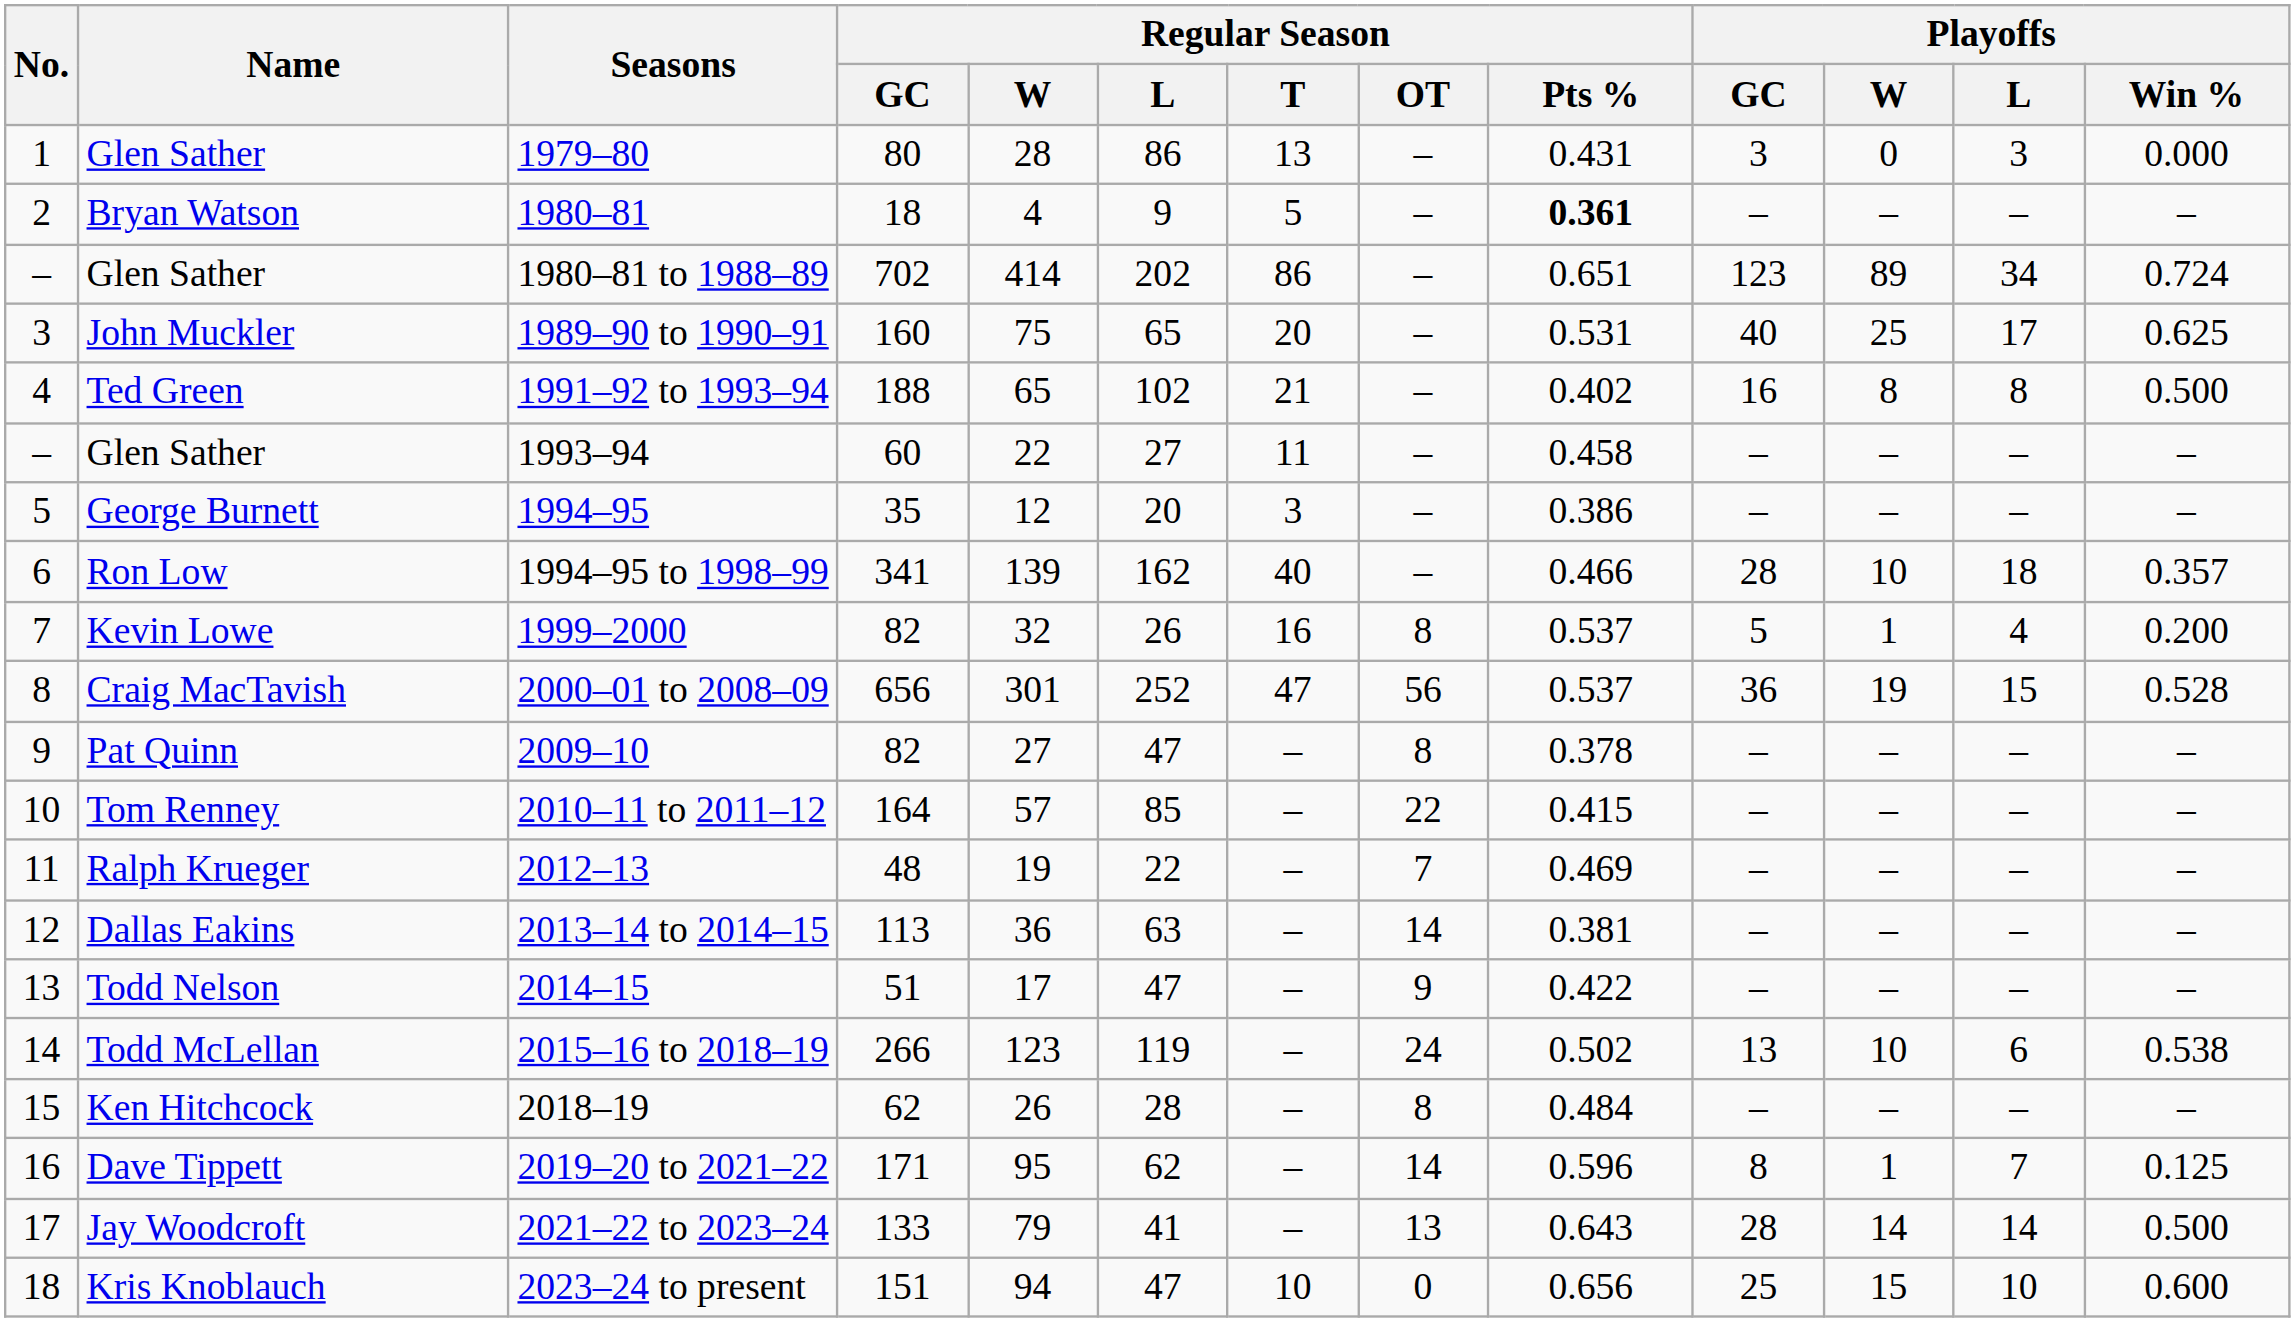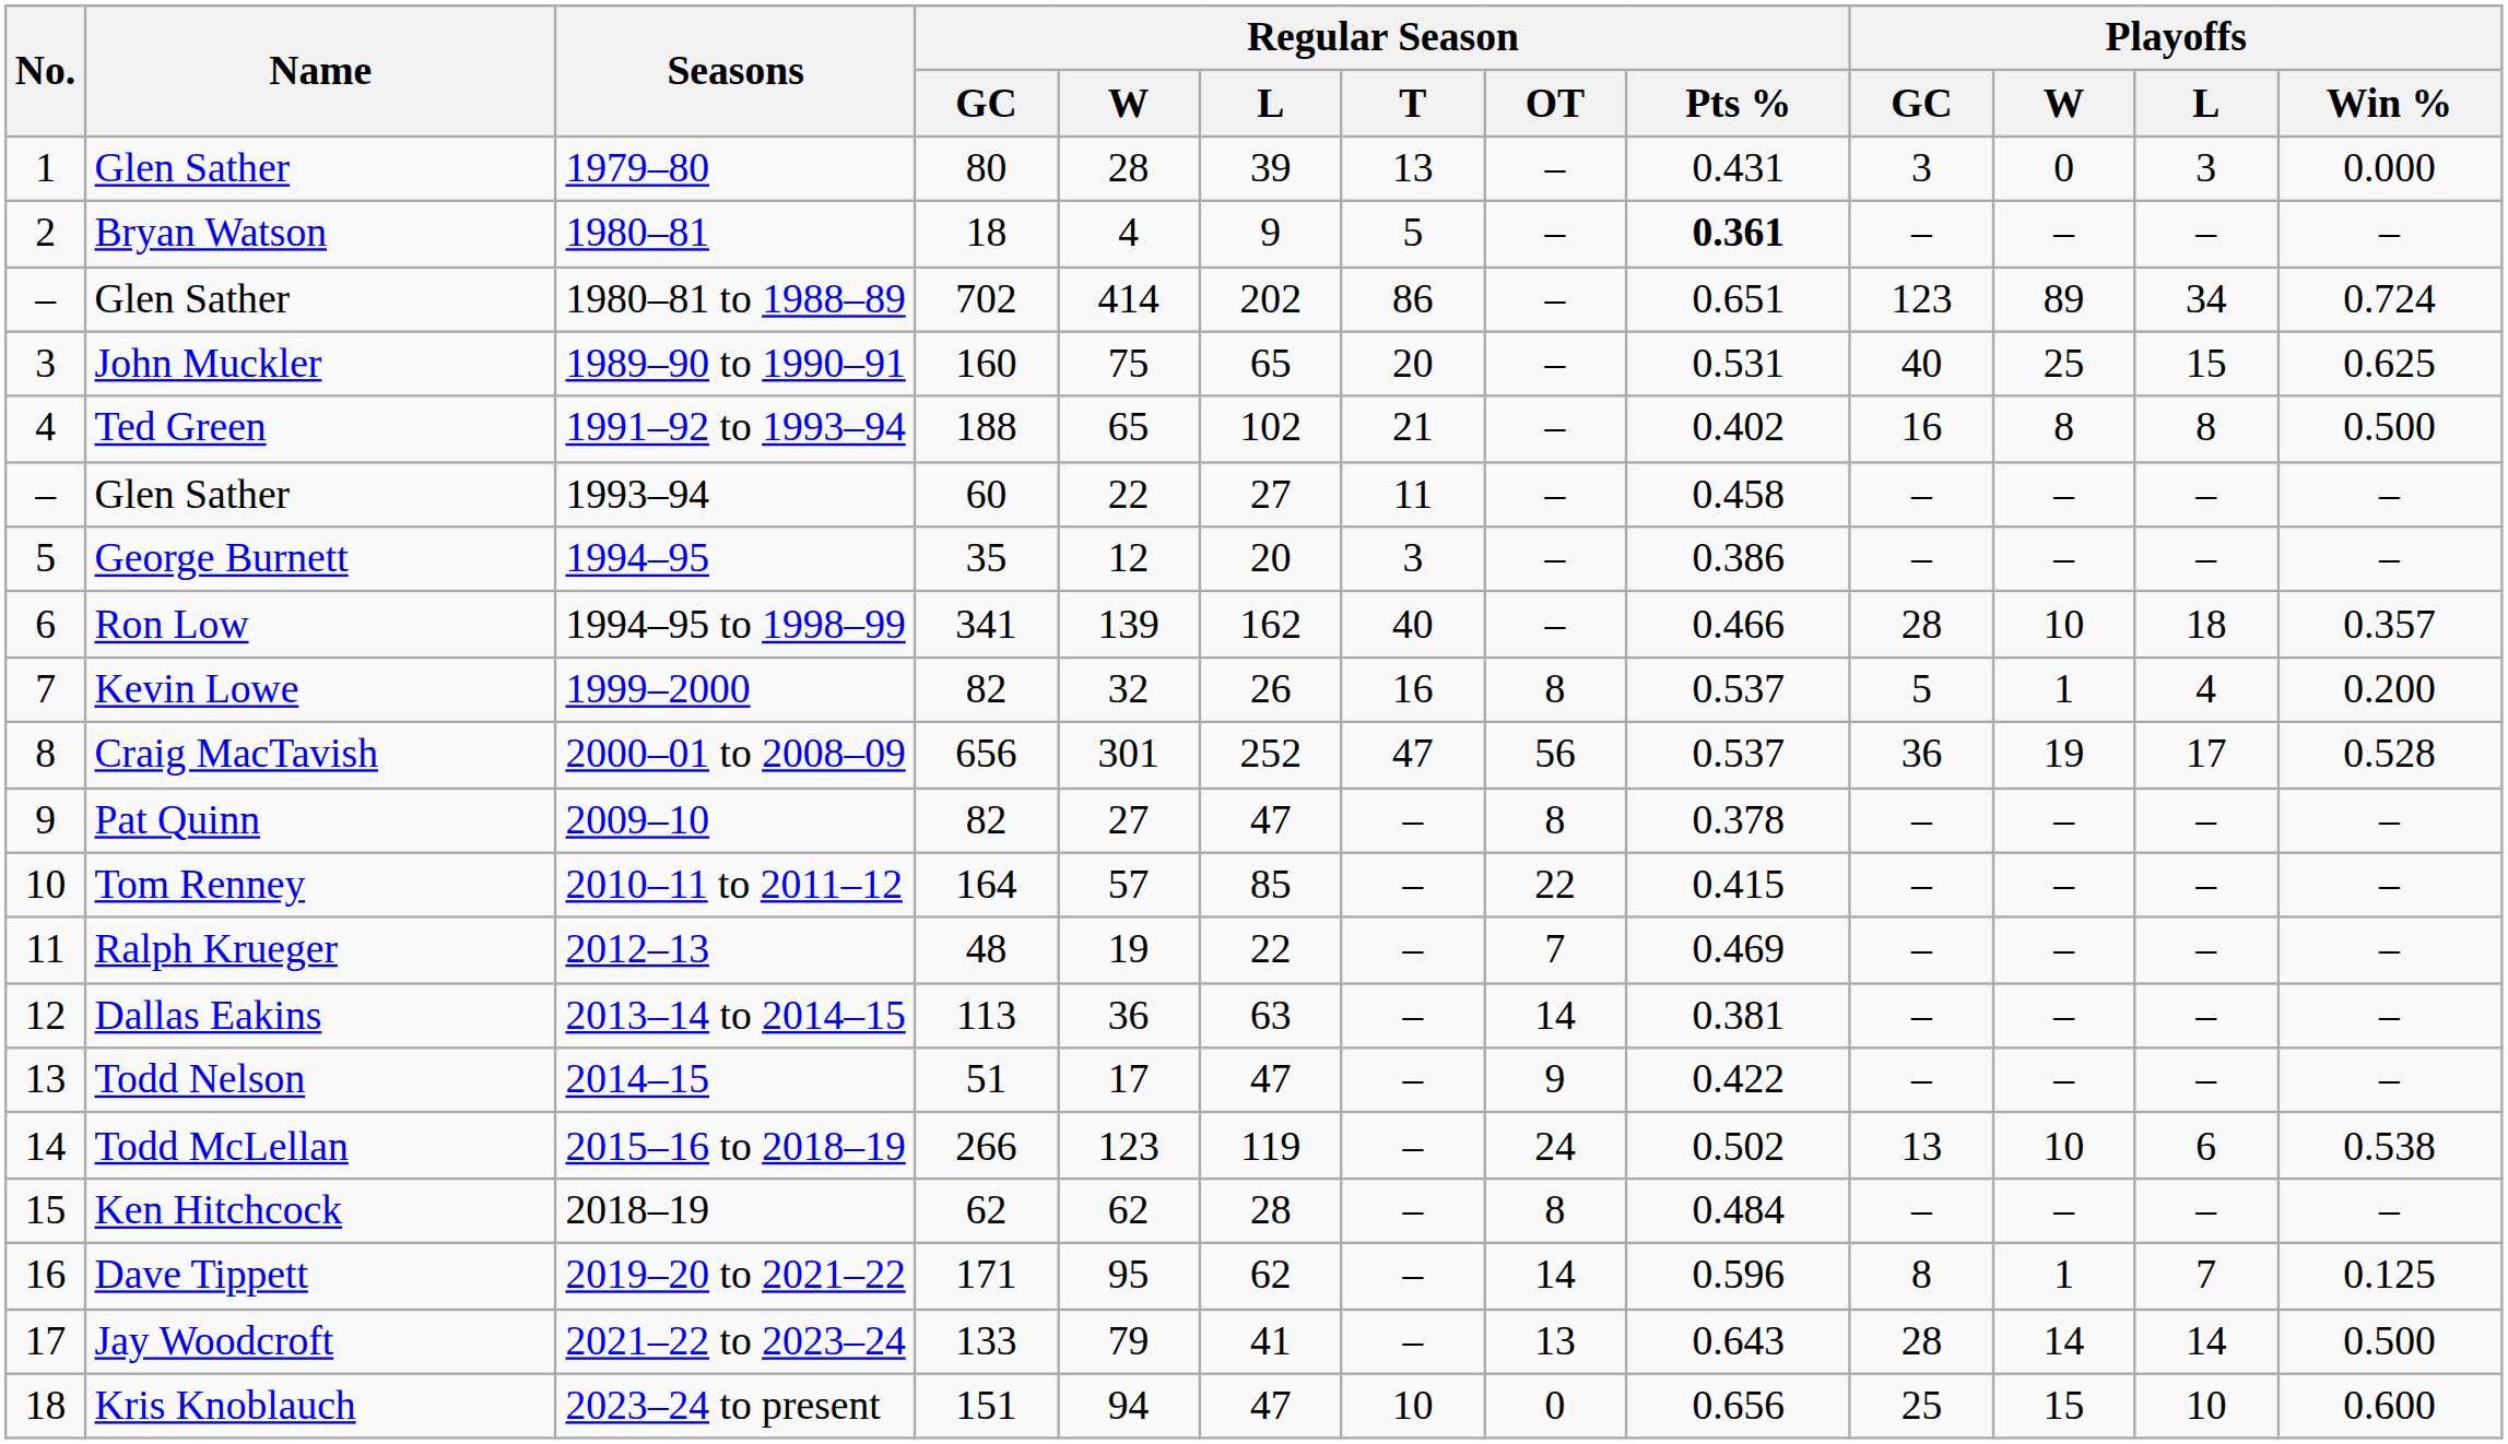1979–80 | Regular Season / L: 86 -> 39
1989–90 to 1990–91 | Playoffs / L: 17 -> 15
2000–01 to 2008–09 | Playoffs / L: 15 -> 17
2018–19 | Regular Season / W: 26 -> 62
